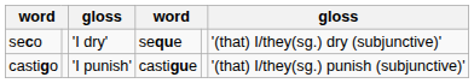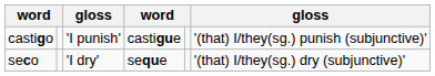rows swapped: seco <-> castigo
